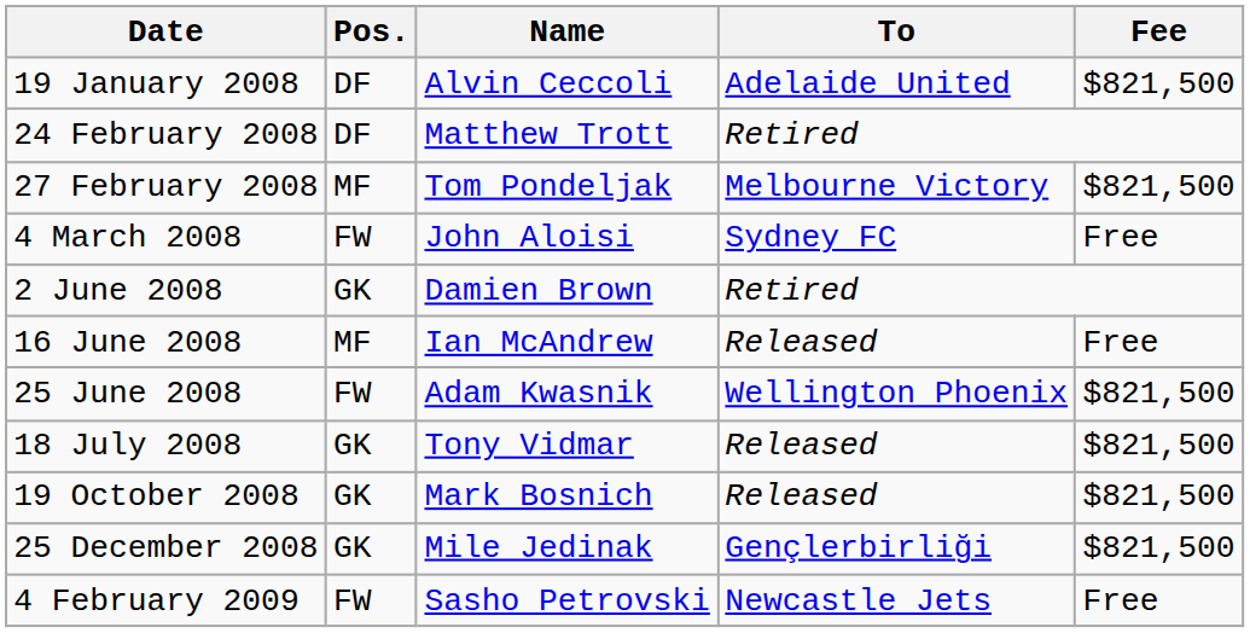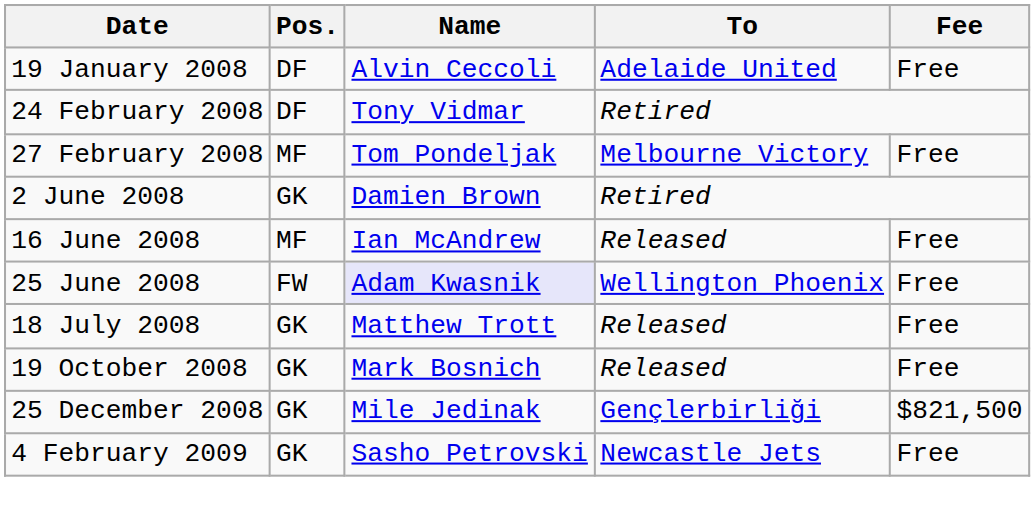19 January 2008 | Fee: $821,500 -> Free
24 February 2008 | Name: Matthew Trott -> Tony Vidmar
27 February 2008 | Fee: $821,500 -> Free
- row: 4 March 2008 | FW | John Aloisi | Sydney FC | Free
25 June 2008 | Name: no background -> lavender background
25 June 2008 | Fee: $821,500 -> Free
18 July 2008 | Name: Tony Vidmar -> Matthew Trott
18 July 2008 | Fee: $821,500 -> Free
19 October 2008 | Fee: $821,500 -> Free
4 February 2009 | Pos.: FW -> GK
